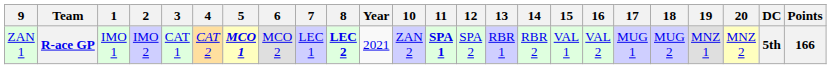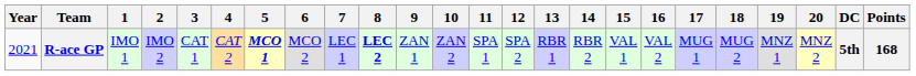columns swapped: Year <-> 9
R-ace GP | 11: bold -> normal
R-ace GP | Points: 166 -> 168
